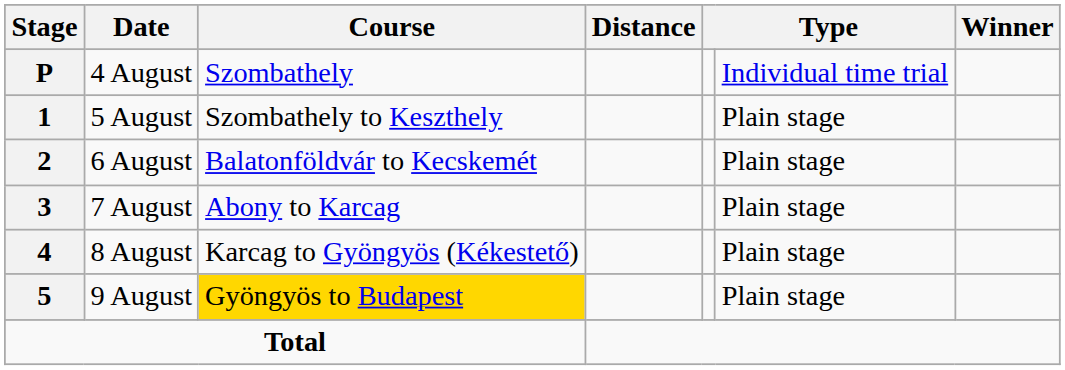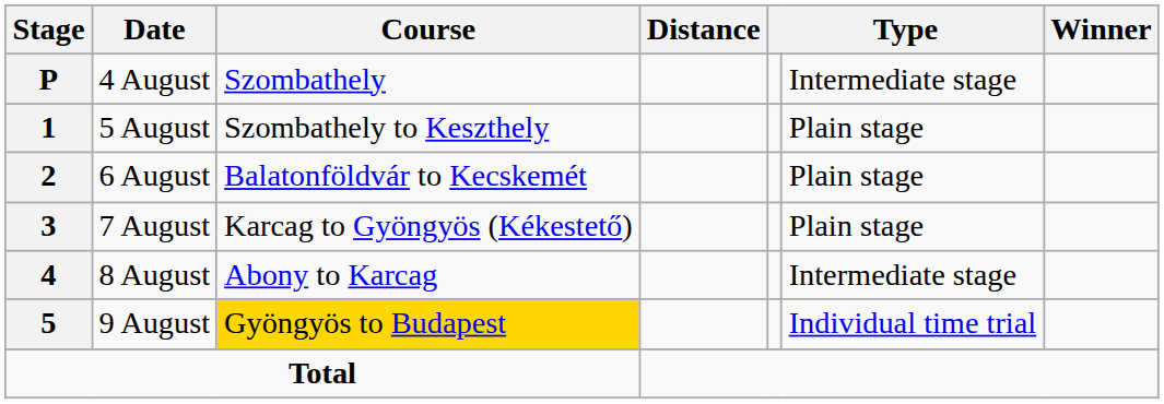4 August | column 6: Individual time trial -> Intermediate stage
7 August | Course: Abony to Karcag -> Karcag to Gyöngyös (Kékestető)
8 August | Course: Karcag to Gyöngyös (Kékestető) -> Abony to Karcag
8 August | column 6: Plain stage -> Intermediate stage
9 August | column 6: Plain stage -> Individual time trial
